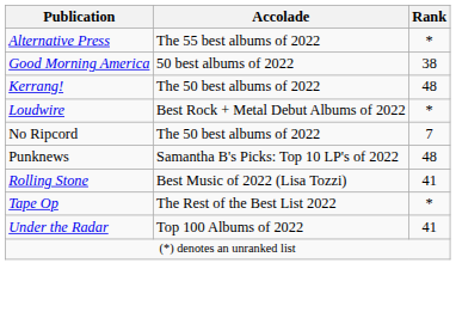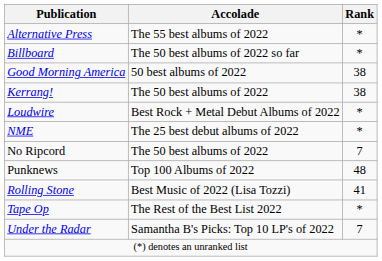+ row: Billboard | The 50 best albums of 2022 so far | *
Kerrang! | Rank: 48 -> 38
+ row: NME | The 25 best debut albums of 2022 | *
Punknews | Accolade: Samantha B's Picks: Top 10 LP's of 2022 -> Top 100 Albums of 2022
Under the Radar | Accolade: Top 100 Albums of 2022 -> Samantha B's Picks: Top 10 LP's of 2022
Under the Radar | Rank: 41 -> 7
